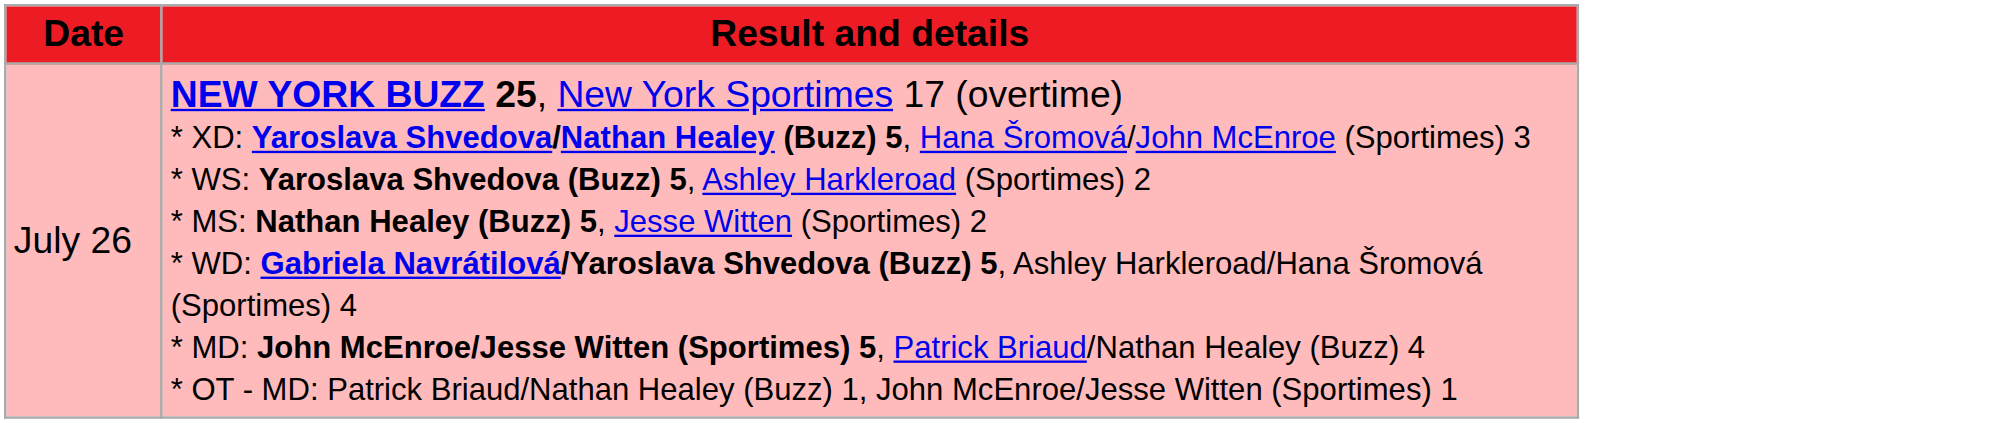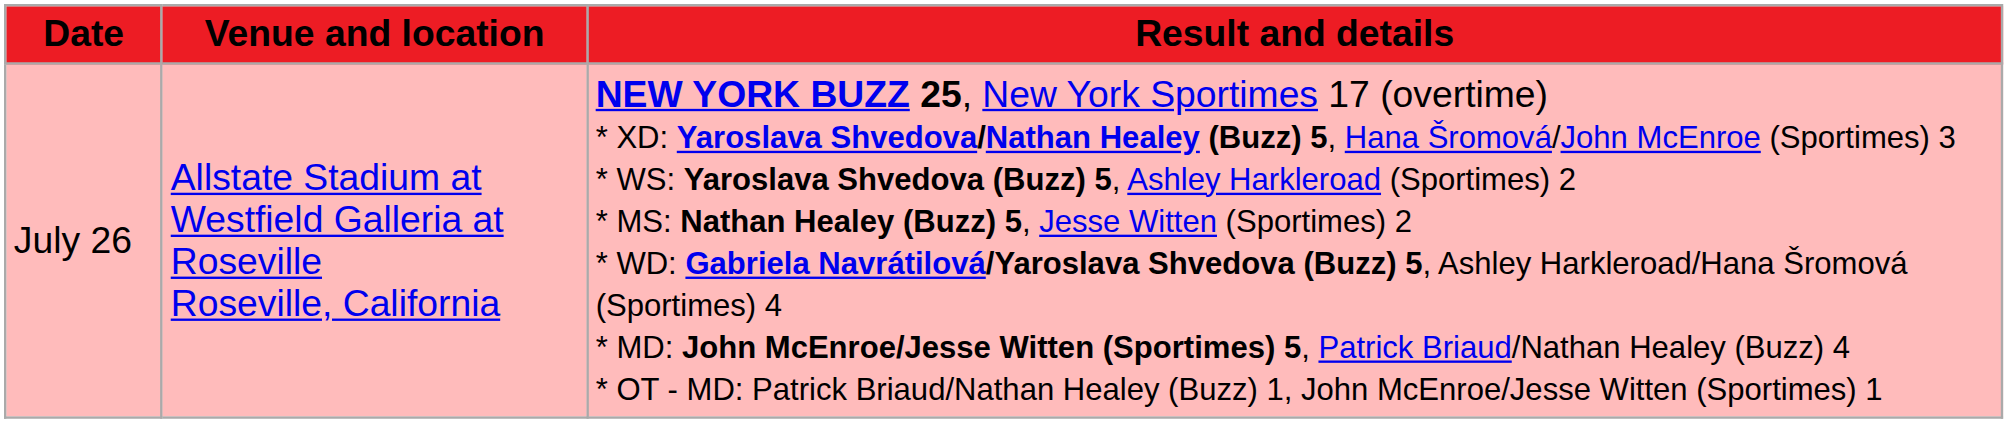+ column: Venue and location | Allstate Stadium at Westfield Galleria at Roseville Roseville, California
